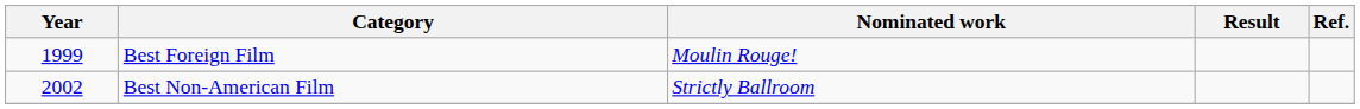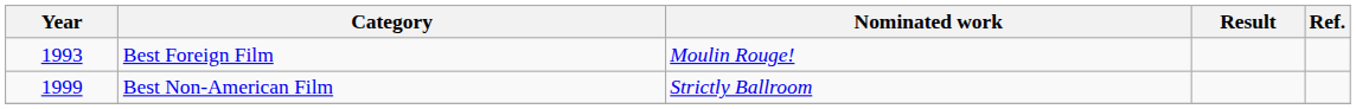Best Foreign Film | Year: 1999 -> 1993
Best Non-American Film | Year: 2002 -> 1999
